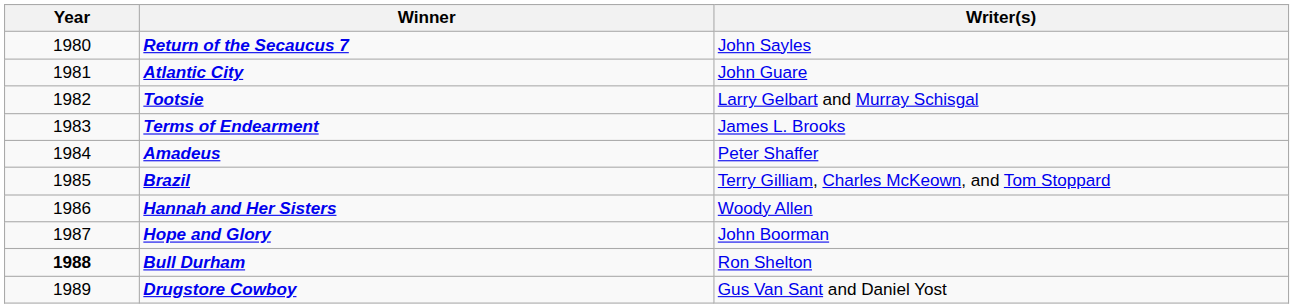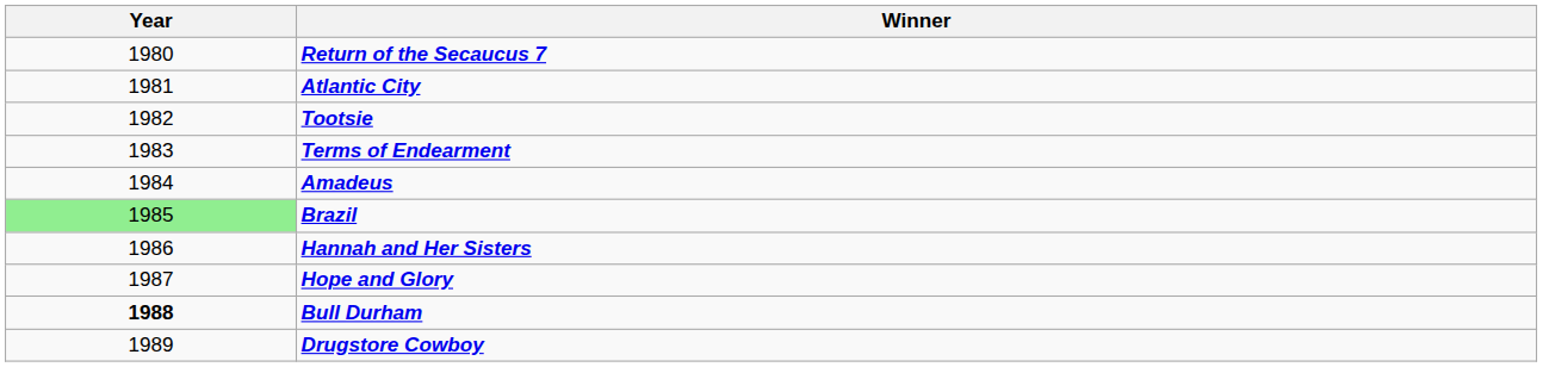- column: Writer(s) | John Sayles | John Guare | Larry Gelbart and Murray Schisgal | James L. Brooks | Peter Shaffer | Terry Gilliam, Charles McKeown, and Tom Stoppard | Woody Allen | John Boorman | Ron Shelton | Gus Van Sant and Daniel Yost
Brazil | Year: no background -> lightgreen background
